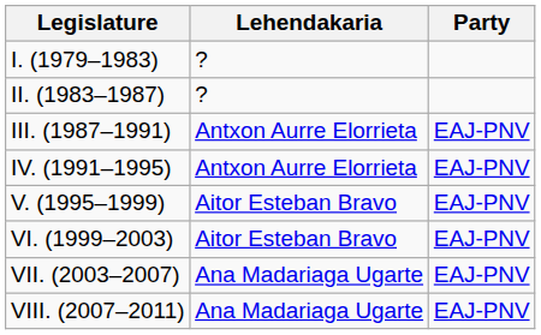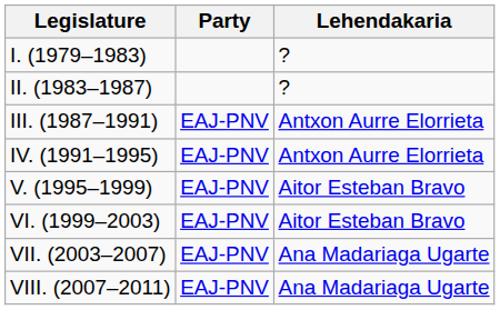columns swapped: Lehendakaria <-> Party
